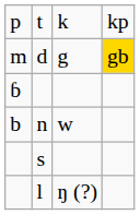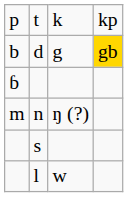d | column 1: m -> b
n | column 1: b -> m
n | column 3: w -> ŋ (?)
l | column 3: ŋ (?) -> w
